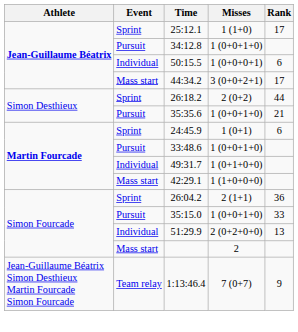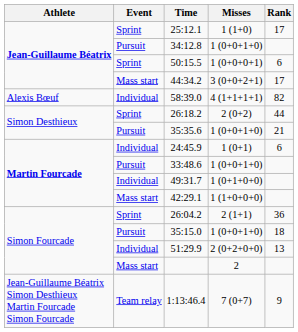50:15.5 | Event: Individual -> Sprint
+ row: Alexis Bœuf | Individual | 58:39.0 | 4 (1+1+1+1) | 82
24:45.9 | Event: Sprint -> Individual
35:15.0 | Rank: 33 -> 18
